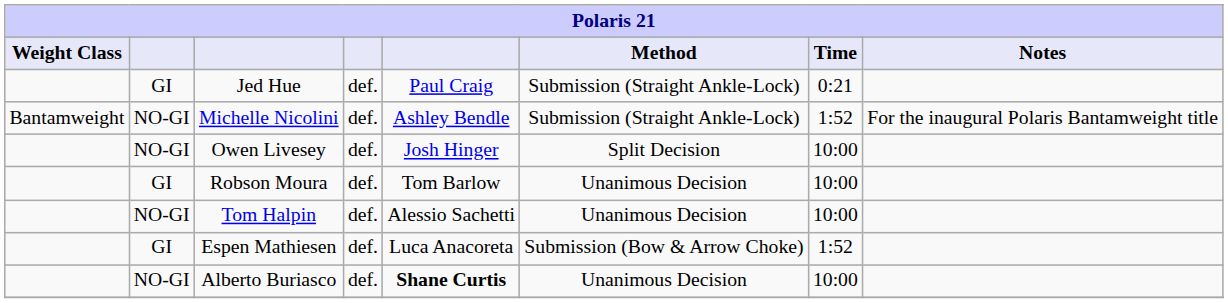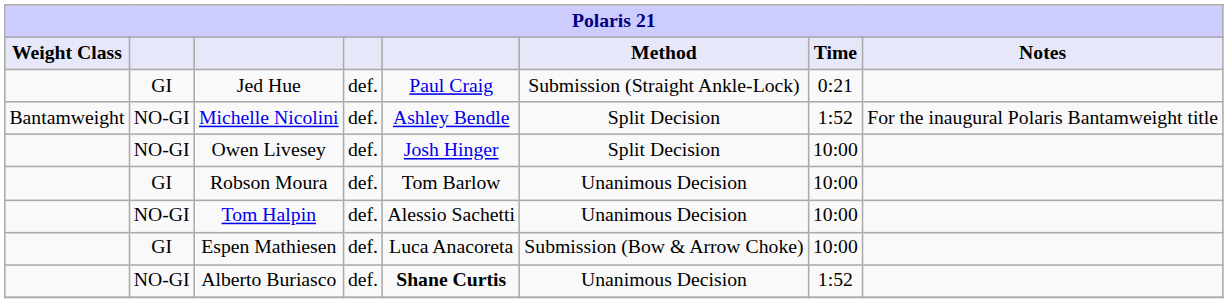Michelle Nicolini | Method: Submission (Straight Ankle-Lock) -> Split Decision
Espen Mathiesen | Time: 1:52 -> 10:00
Alberto Buriasco | Time: 10:00 -> 1:52
